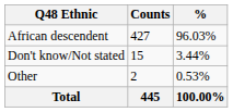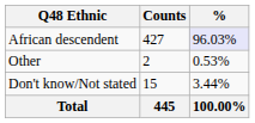African descendent | %: no background -> lavender background
rows swapped: Other <-> Don't know/Not stated
